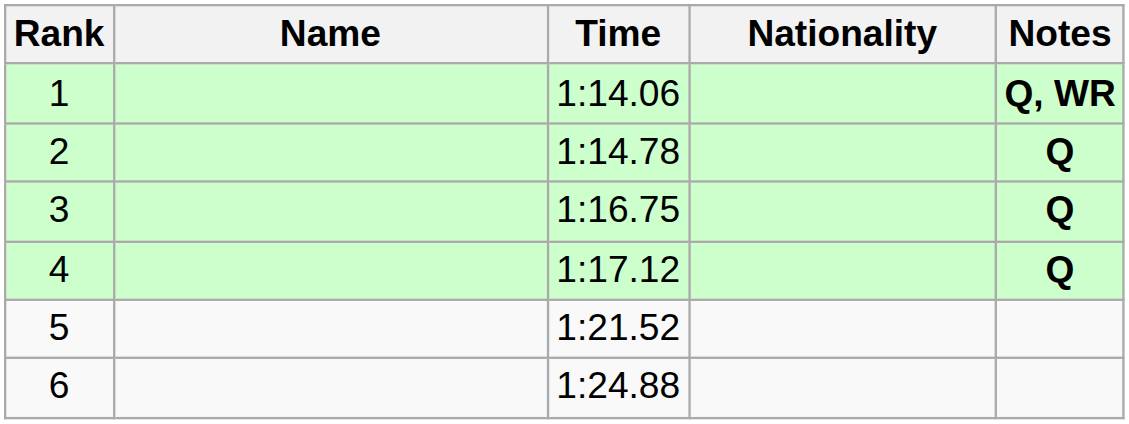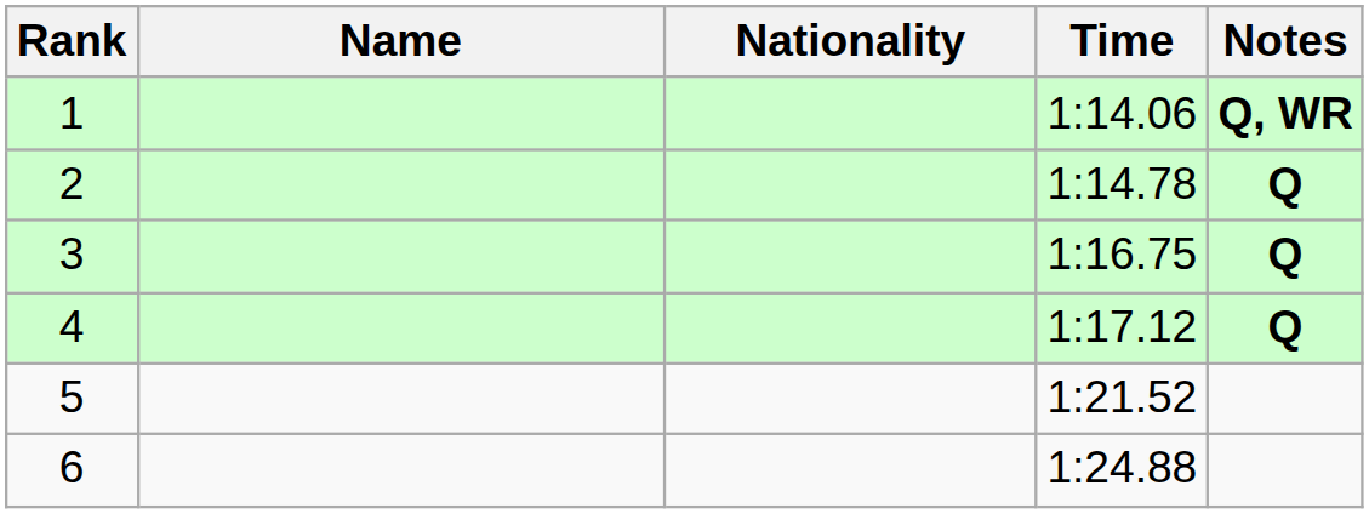columns swapped: Nationality <-> Time
